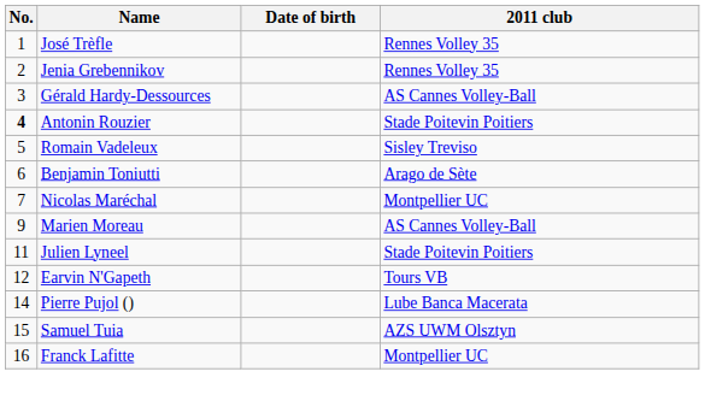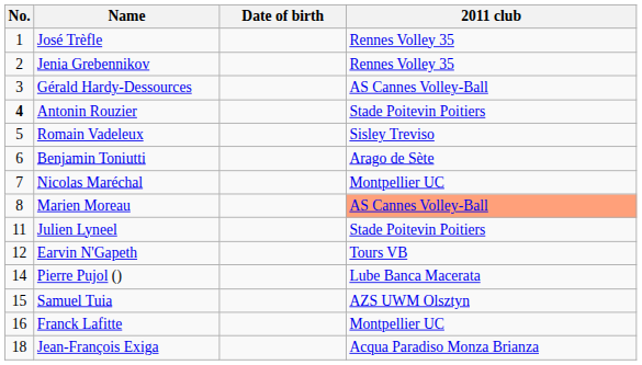Marien Moreau | No.: 9 -> 8
Marien Moreau | 2011 club: no background -> lightsalmon background
+ row: 18 | Jean-François Exiga | Acqua Paradiso Monza Brianza
